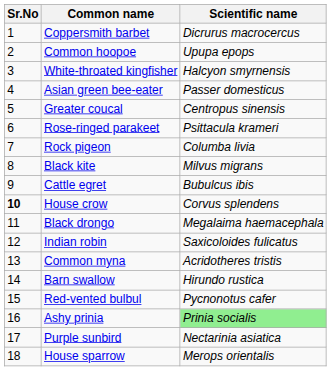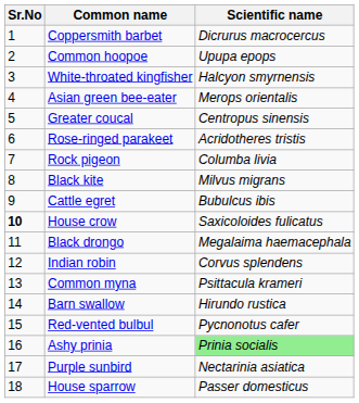Asian green bee-eater | Scientific name: Passer domesticus -> Merops orientalis
Rose-ringed parakeet | Scientific name: Psittacula krameri -> Acridotheres tristis
House crow | Scientific name: Corvus splendens -> Saxicoloides fulicatus
Indian robin | Scientific name: Saxicoloides fulicatus -> Corvus splendens
Common myna | Scientific name: Acridotheres tristis -> Psittacula krameri
House sparrow | Scientific name: Merops orientalis -> Passer domesticus
